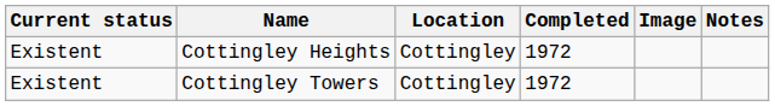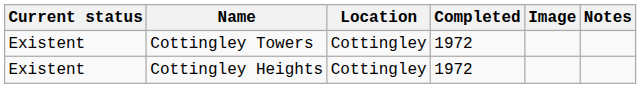rows swapped: Cottingley Heights <-> Cottingley Towers
